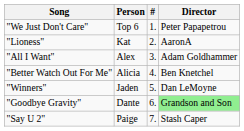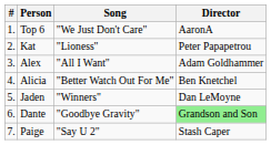columns swapped: # <-> Song
Top 6 | Director: Peter Papapetrou -> AaronA
Kat | Director: AaronA -> Peter Papapetrou
